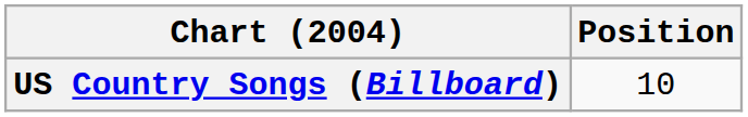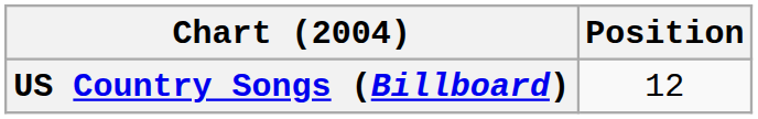US Country Songs (Billboard) | Position: 10 -> 12
